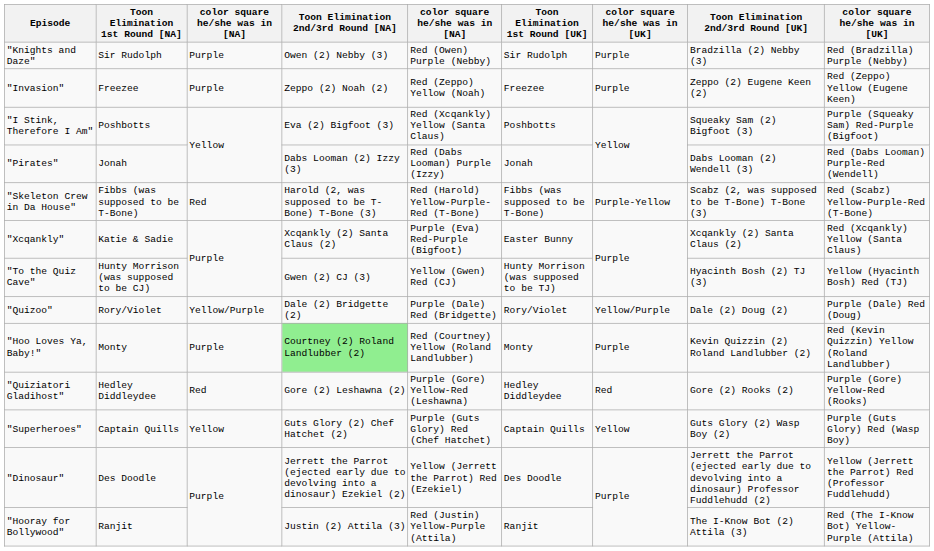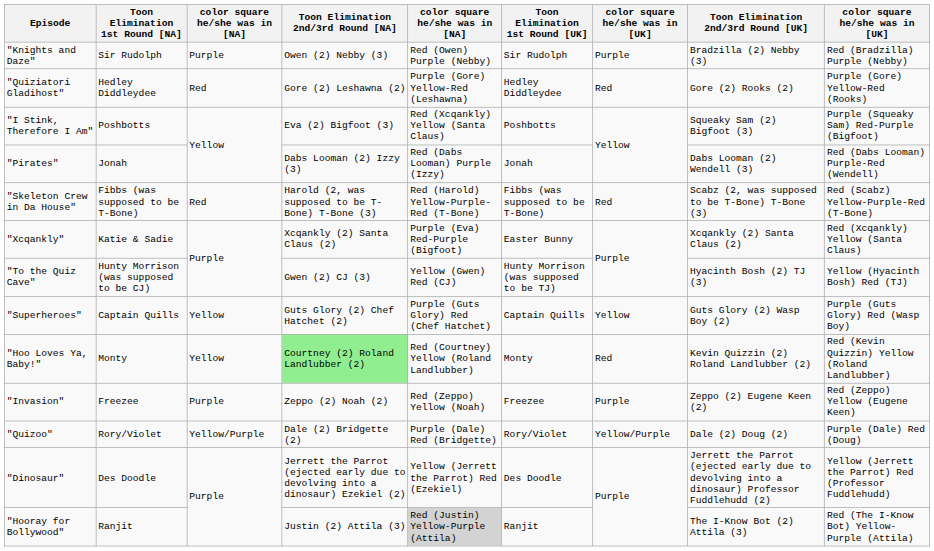rows swapped: "Invasion" <-> "Quiziatori Gladihost"
"Skeleton Crew in Da House" | column 7: Purple-Yellow -> Red
rows swapped: "Quizoo" <-> "Superheroes"
"Hoo Loves Ya, Baby!" | column 3: Purple -> Yellow
"Hoo Loves Ya, Baby!" | column 7: Purple -> Red
"Hooray for Bollywood" | column 5: no background -> lightgrey background
